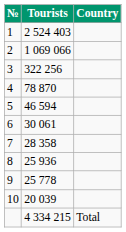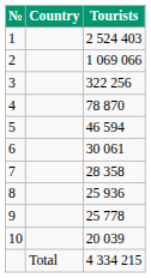columns swapped: Country <-> Tourists
